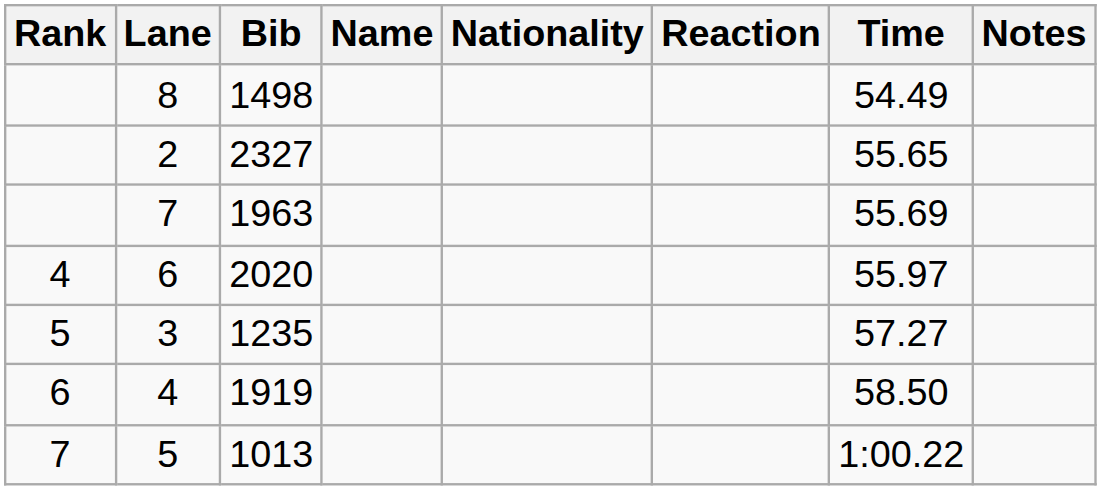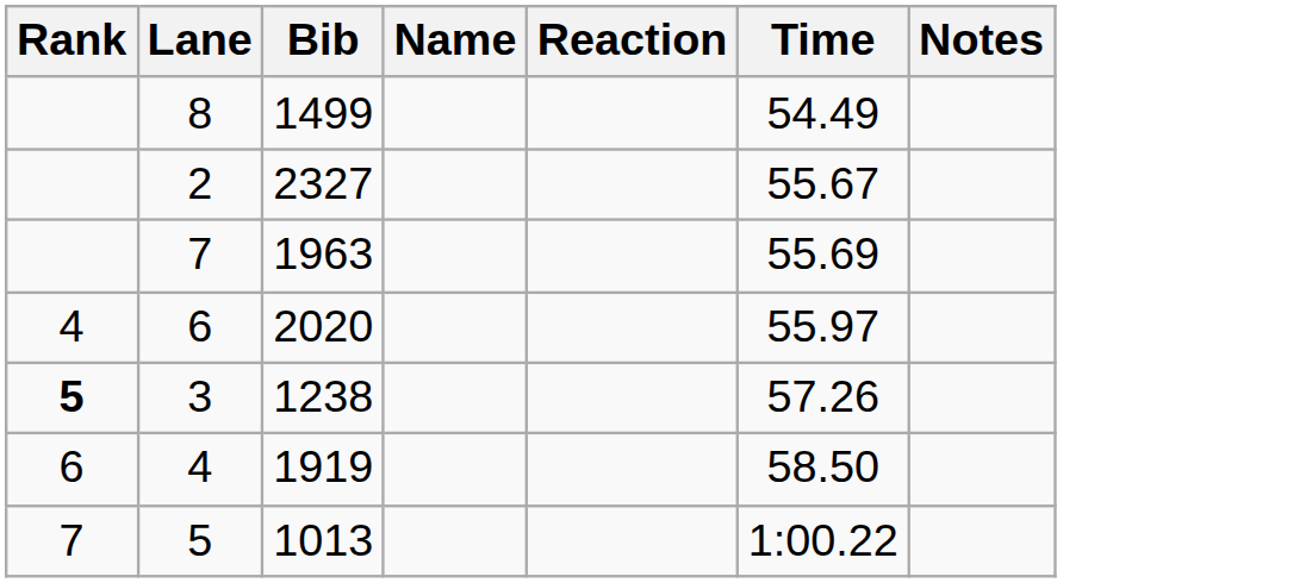- column: Nationality
8 | Bib: 1498 -> 1499
2 | Time: 55.65 -> 55.67
3 | Rank: normal -> bold
3 | Bib: 1235 -> 1238
3 | Time: 57.27 -> 57.26
